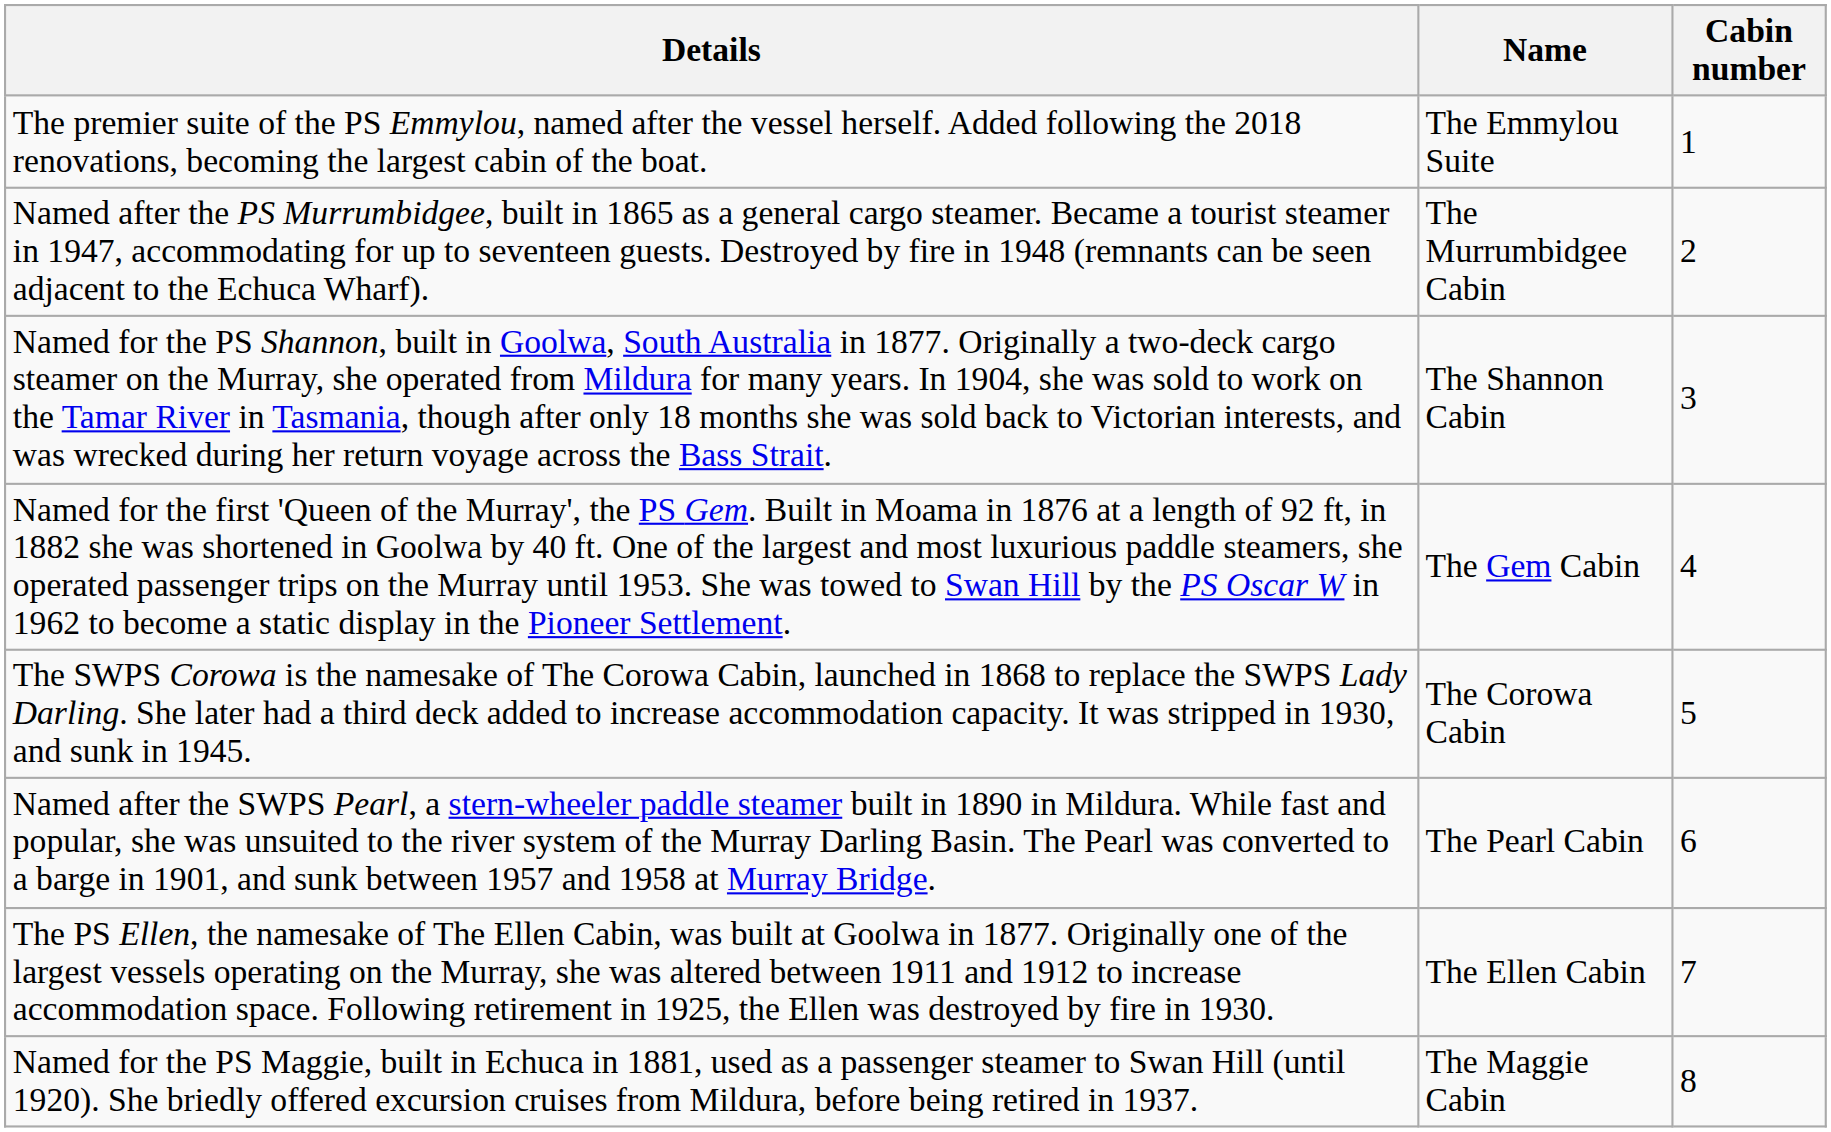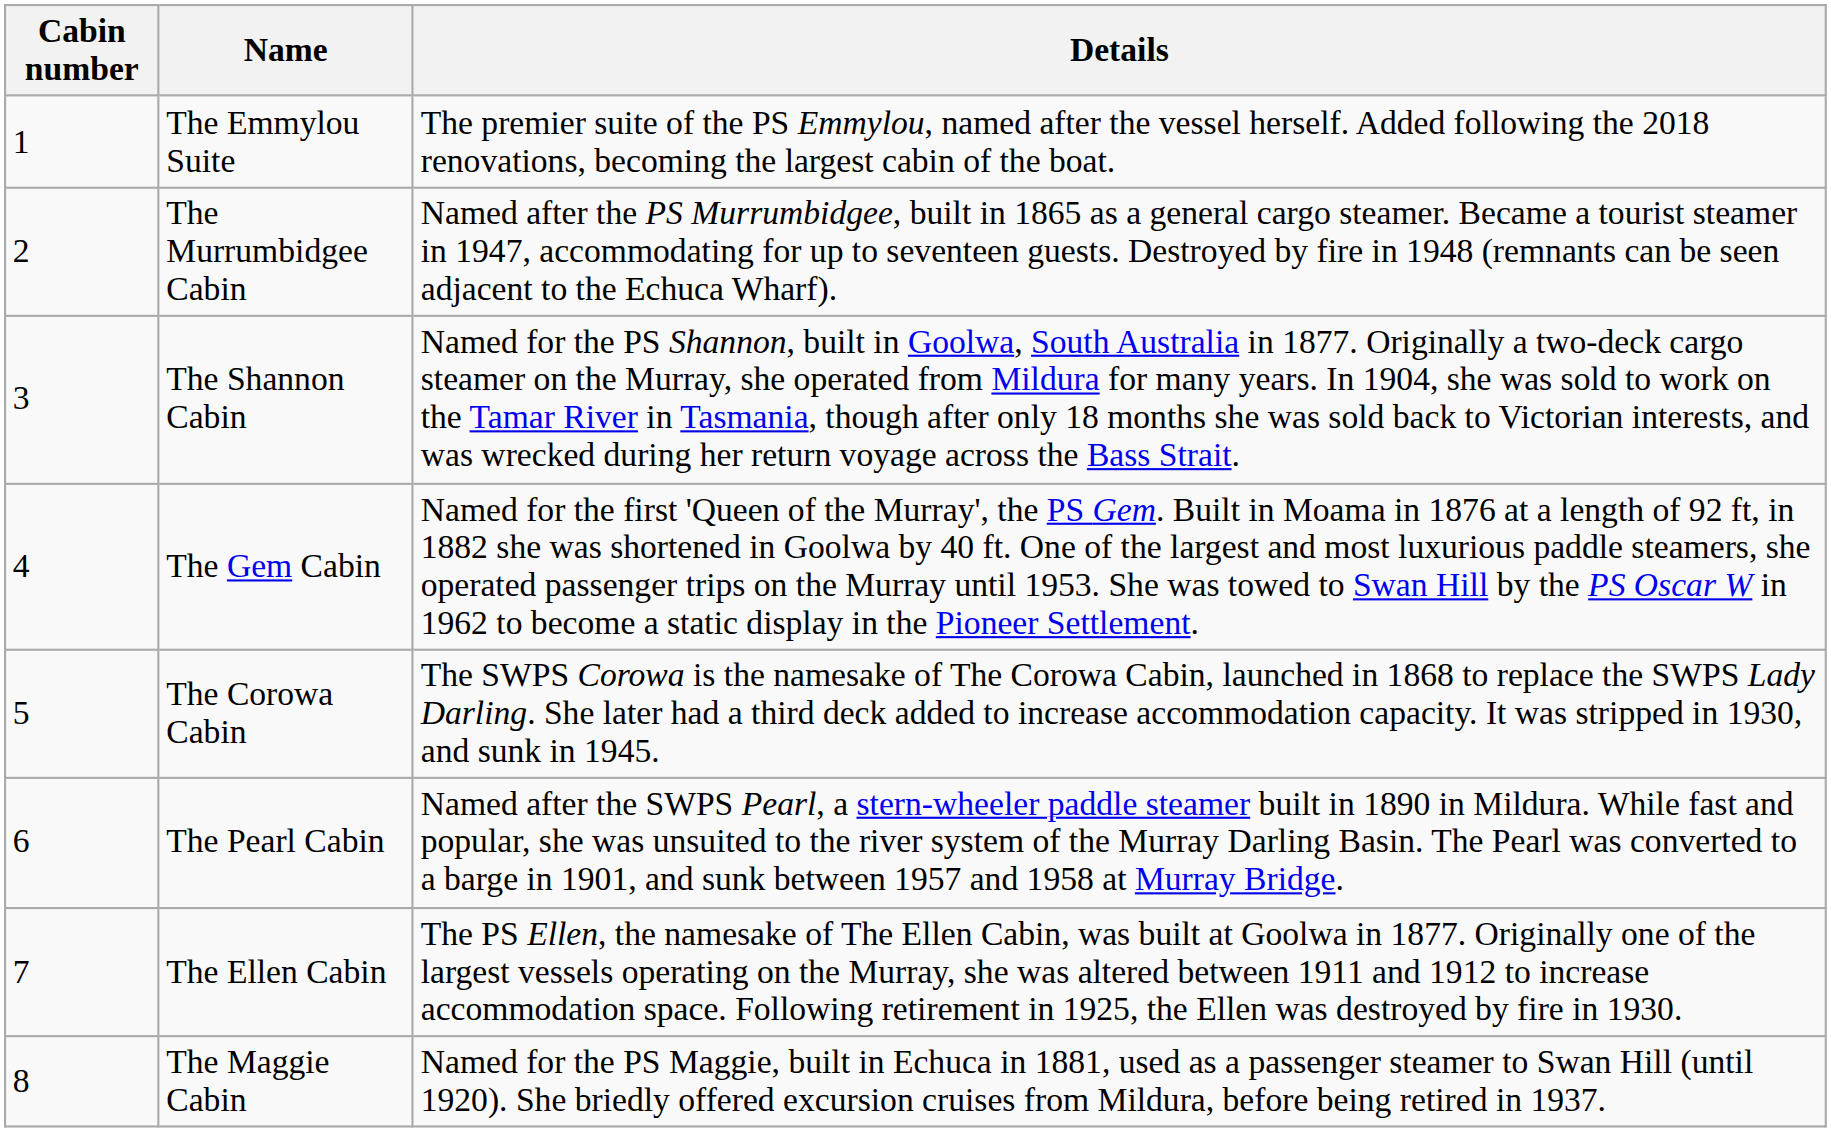columns swapped: Cabin number <-> Details
